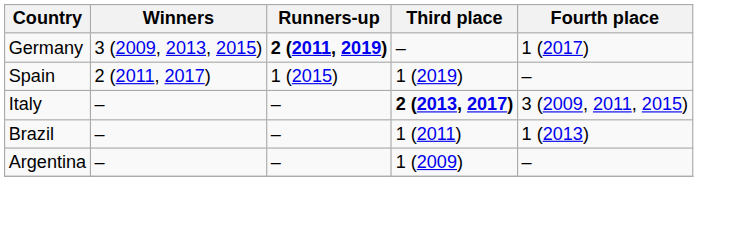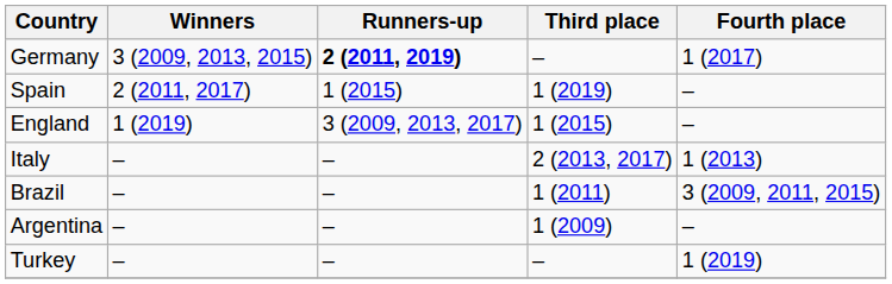+ row: England | 1 (2019) | 3 (2009, 2013, 2017) | 1 (2015) | –
Italy | Third place: bold -> normal
Italy | Fourth place: 3 (2009, 2011, 2015) -> 1 (2013)
Brazil | Fourth place: 1 (2013) -> 3 (2009, 2011, 2015)
+ row: Turkey | – | – | – | 1 (2019)
